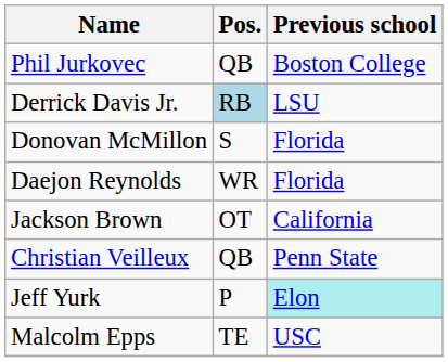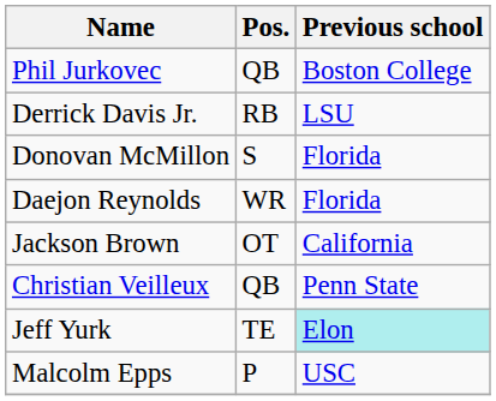Derrick Davis Jr. | Pos.: lightblue background -> no background
Jeff Yurk | Pos.: P -> TE
Malcolm Epps | Pos.: TE -> P
